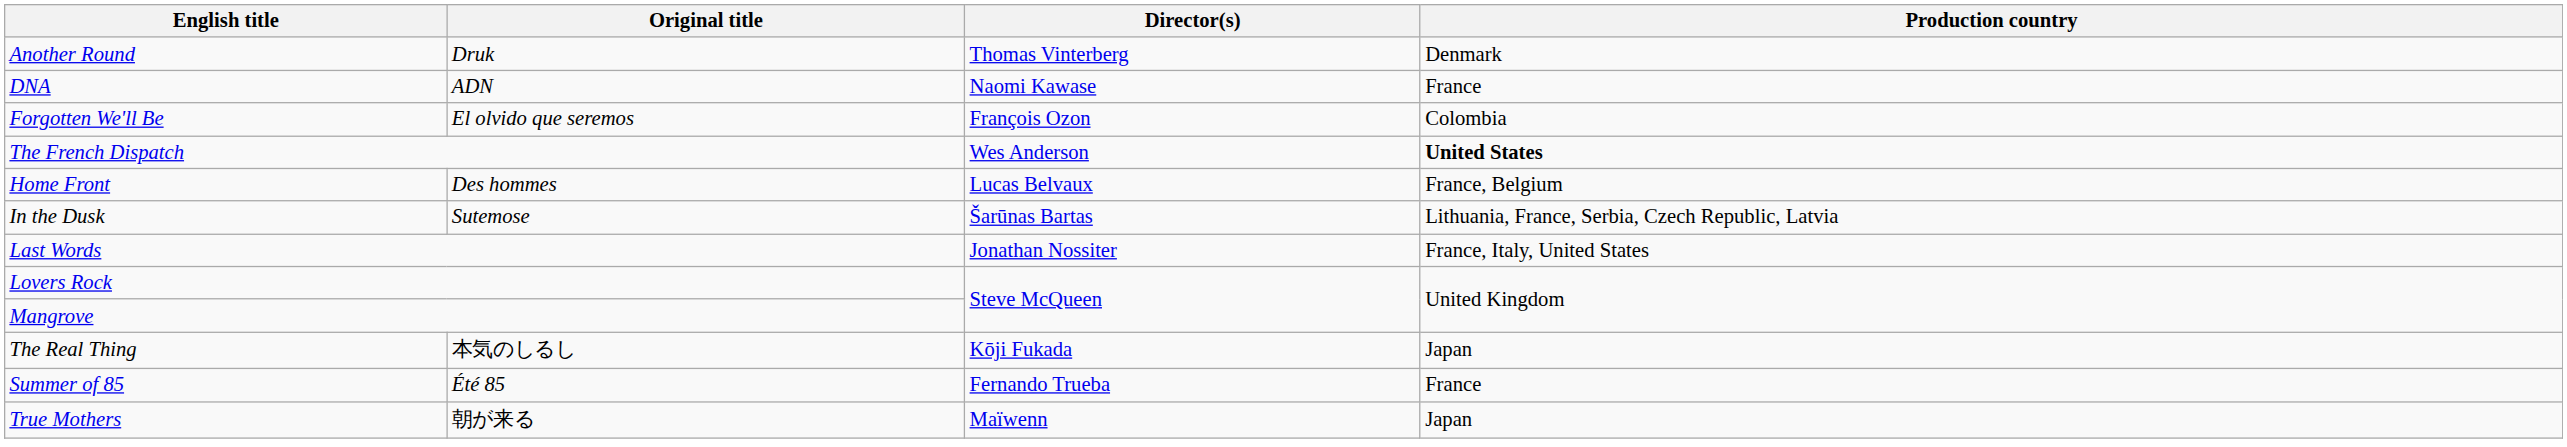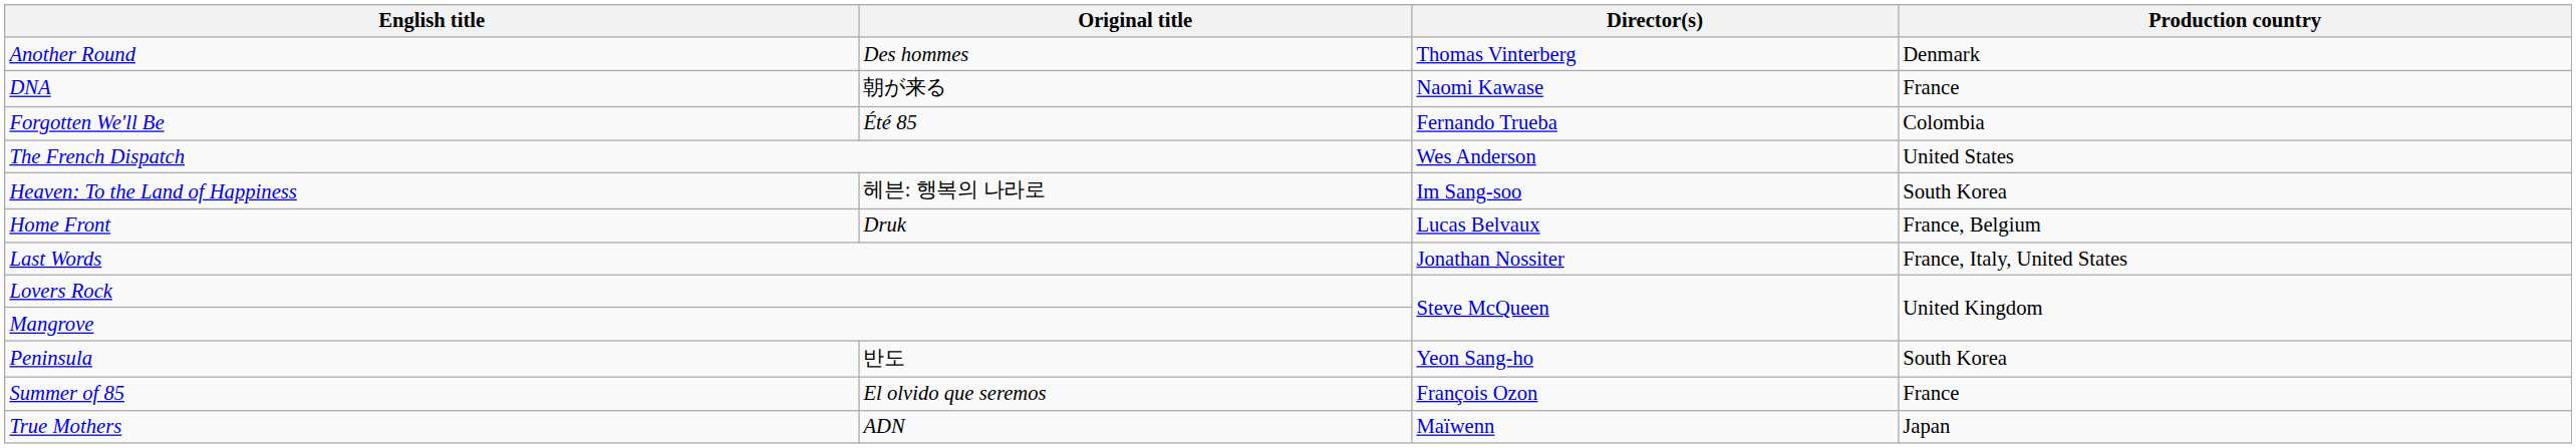Another Round | Original title: Druk -> Des hommes
DNA | Original title: ADN -> 朝が来る
Forgotten We'll Be | Original title: El olvido que seremos -> Été 85
Forgotten We'll Be | Director(s): François Ozon -> Fernando Trueba
The French Dispatch | Production country: bold -> normal
+ row: Heaven: To the Land of Happiness | 헤븐: 행복의 나라로 | Im Sang-soo | South Korea
Home Front | Original title: Des hommes -> Druk
- row: In the Dusk | Sutemose | Šarūnas Bartas | Lithuania, France, Serbia, Czech Republic, Latvia
+ row: Peninsula | 반도 | Yeon Sang-ho | South Korea
- row: The Real Thing | 本気のしるし | Kōji Fukada | Japan
Summer of 85 | Original title: Été 85 -> El olvido que seremos
Summer of 85 | Director(s): Fernando Trueba -> François Ozon
True Mothers | Original title: 朝が来る -> ADN
